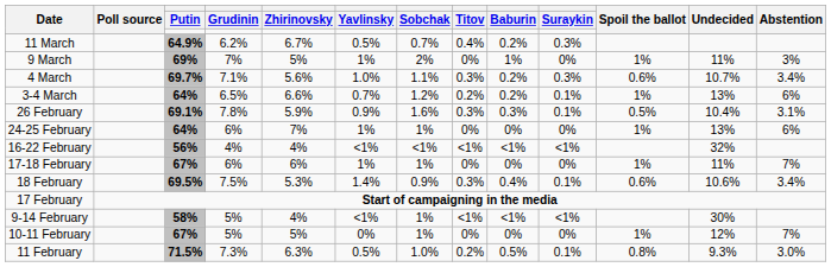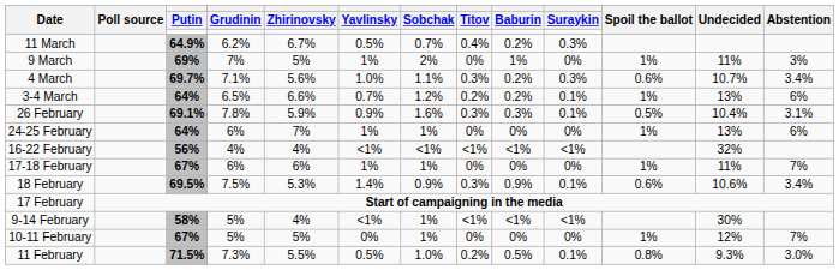18 February | Baburin: 0.4% -> 0.9%
11 February | Zhirinovsky: 6.3% -> 5.5%
